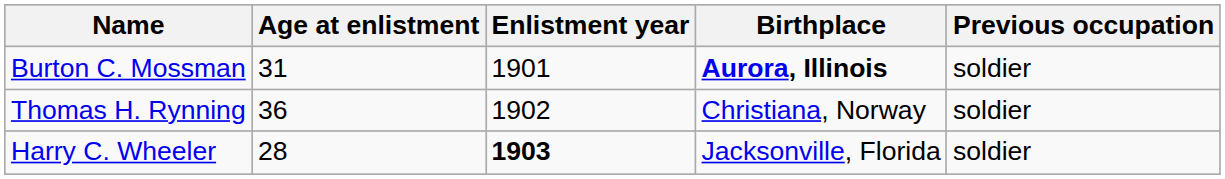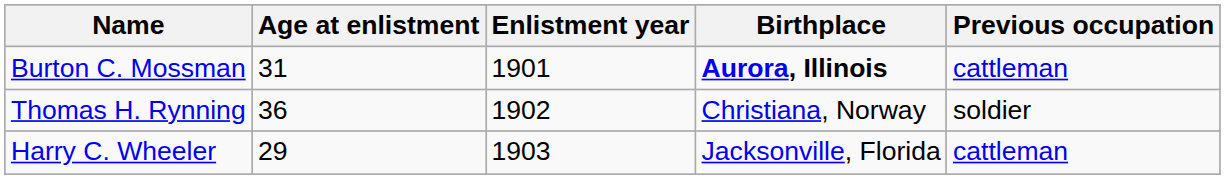Burton C. Mossman | Previous occupation: soldier -> cattleman
Harry C. Wheeler | Age at enlistment: 28 -> 29
Harry C. Wheeler | Enlistment year: bold -> normal
Harry C. Wheeler | Previous occupation: soldier -> cattleman
